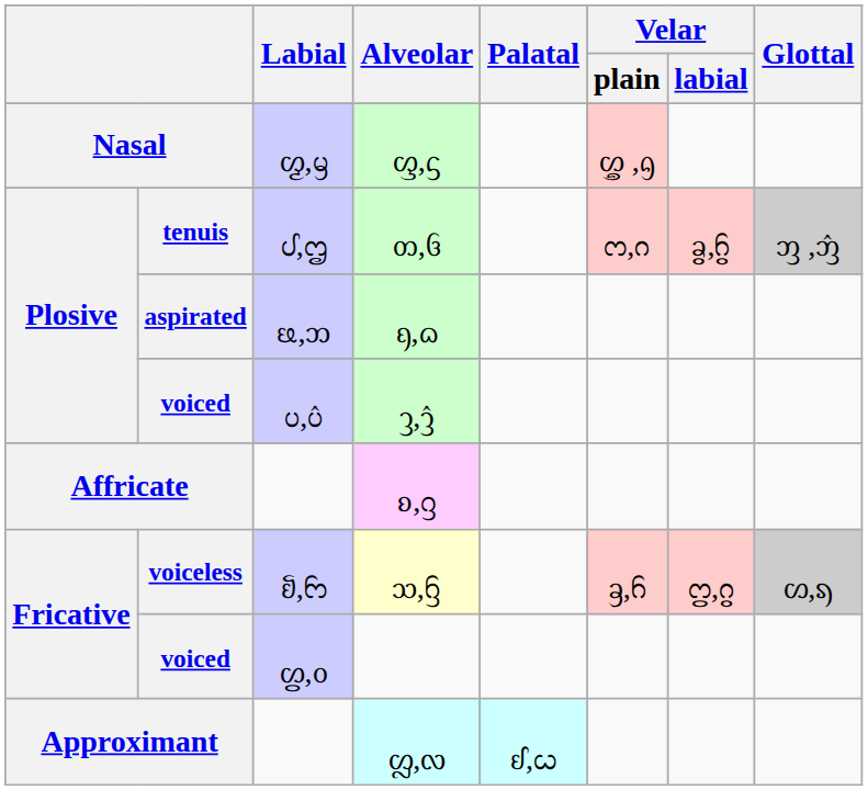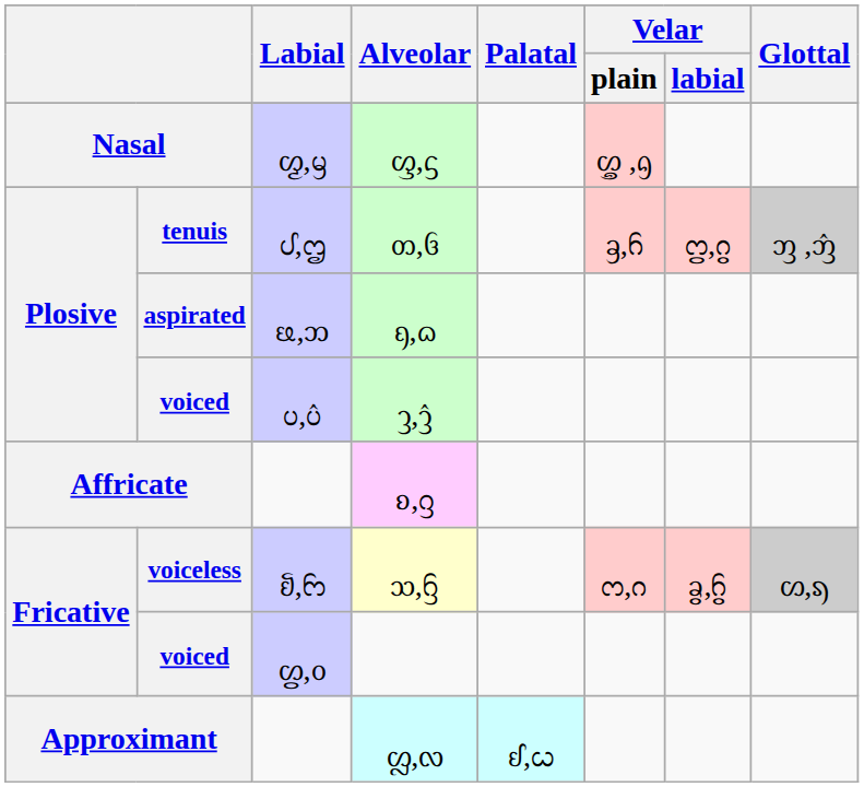ᦎ,ᦑ | Velar / plain: ᦂ,ᦅ -> ᦃ,ᦆ
ᦎ,ᦑ | Velar / labial: ᦧ,ᦩ -> ᦦ,ᦨ
ᦉ,ᦌ | Velar / plain: ᦃ,ᦆ -> ᦂ,ᦅ
ᦉ,ᦌ | Velar / labial: ᦦ,ᦨ -> ᦧ,ᦩ
